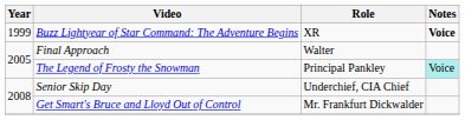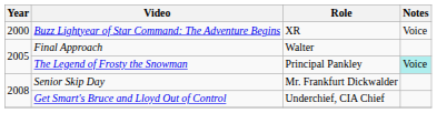Buzz Lightyear of Star Command: The Adventure Begins | Year: 1999 -> 2000
Buzz Lightyear of Star Command: The Adventure Begins | Notes: bold -> normal
Senior Skip Day | Role: Underchief, CIA Chief -> Mr. Frankfurt Dickwalder
Get Smart's Bruce and Lloyd Out of Control | Role: Mr. Frankfurt Dickwalder -> Underchief, CIA Chief
